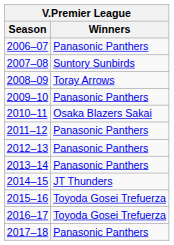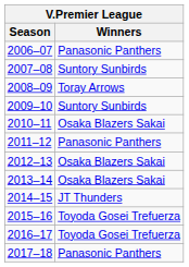2009–10 | Winners: Panasonic Panthers -> Suntory Sunbirds
2012–13 | Winners: Panasonic Panthers -> Osaka Blazers Sakai
2013–14 | Winners: Panasonic Panthers -> Osaka Blazers Sakai
